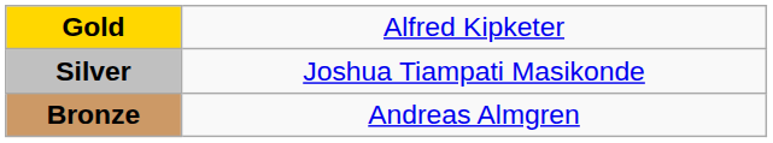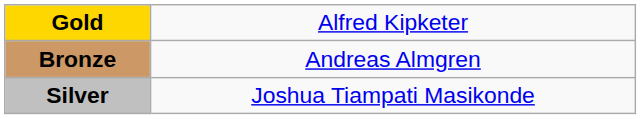rows swapped: Silver <-> Bronze
